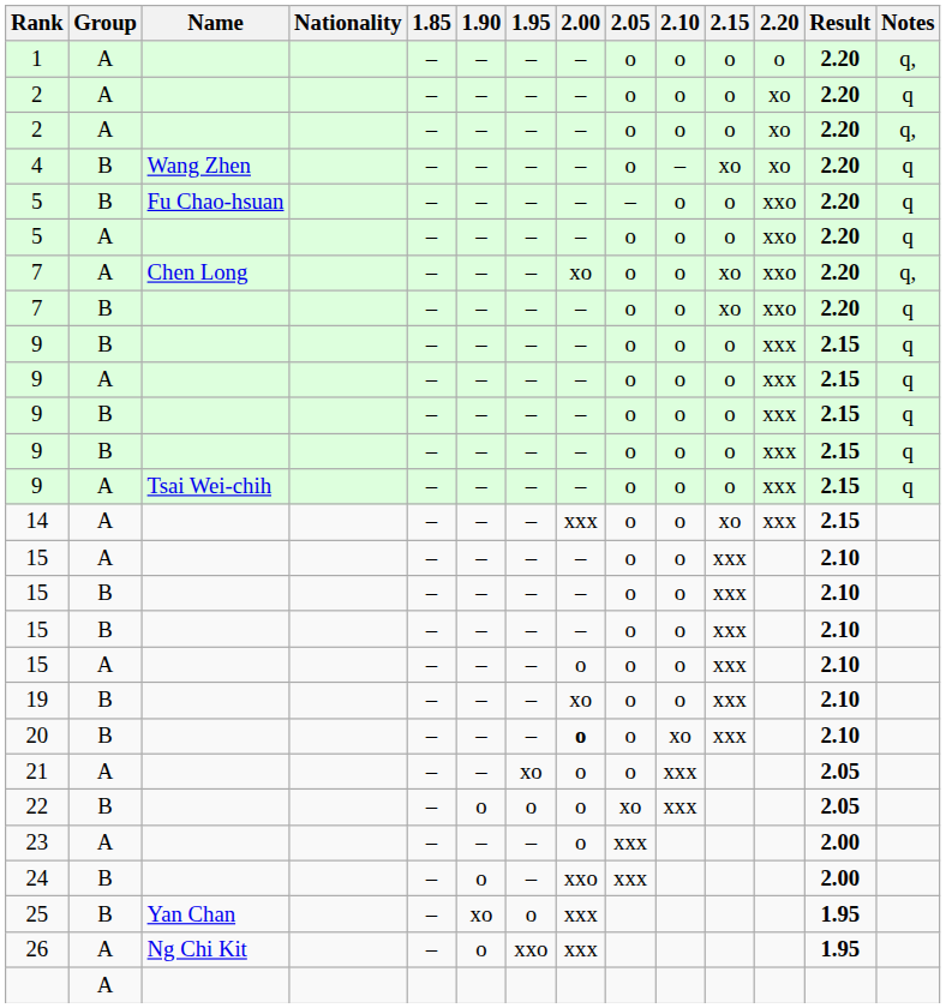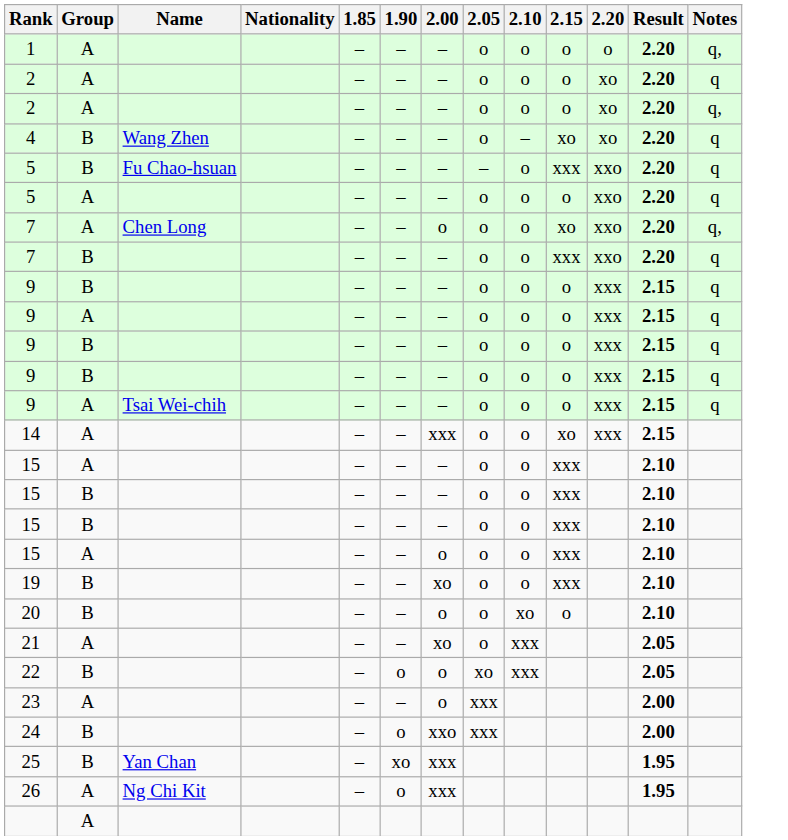- column: 1.95 | – | – | – | – | – | – | – | – | – | – | – | – | – | – | – | – | – | – | – | – | xo | o | – | – | o | xxo
5 / B | 2.15: o -> xxx
7 / A | 2.00: xo -> o
7 / B | 2.15: xo -> xxx
20 | 2.00: bold -> normal
20 | 2.15: xxx -> o
21 | 2.00: o -> xo
